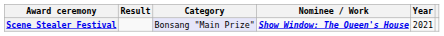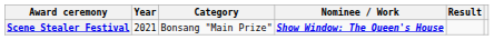columns swapped: Year <-> Result
Scene Stealer Festival | Category: lavender background -> no background
